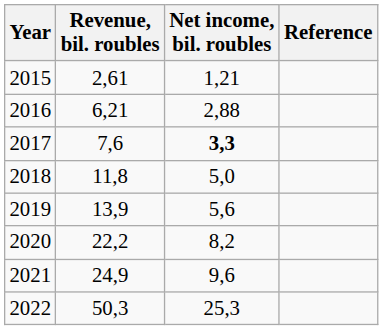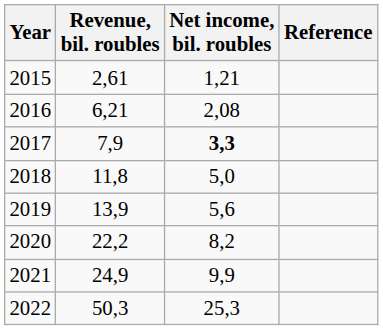2016 | Net income, bil. roubles: 2,88 -> 2,08
2017 | Revenue, bil. roubles: 7,6 -> 7,9
2021 | Net income, bil. roubles: 9,6 -> 9,9
